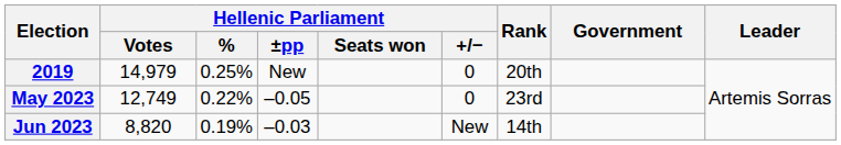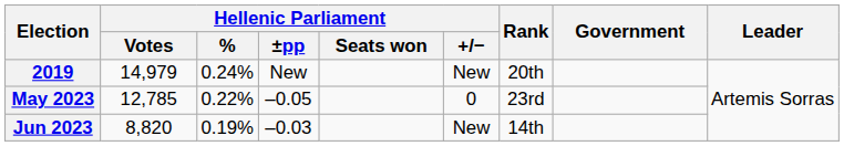2019 | Hellenic Parliament / %: 0.25% -> 0.24%
2019 | Hellenic Parliament / +/−: 0 -> New
May 2023 | Hellenic Parliament / Votes: 12,749 -> 12,785
